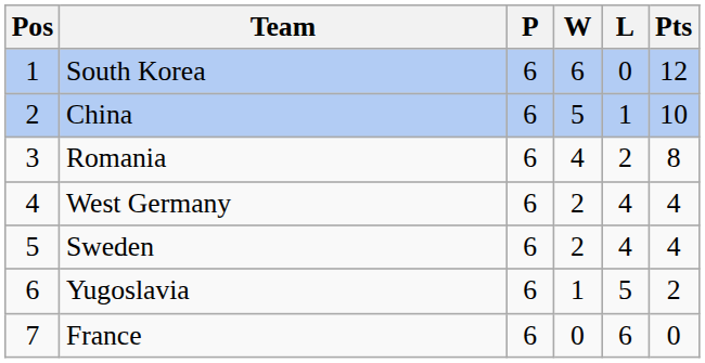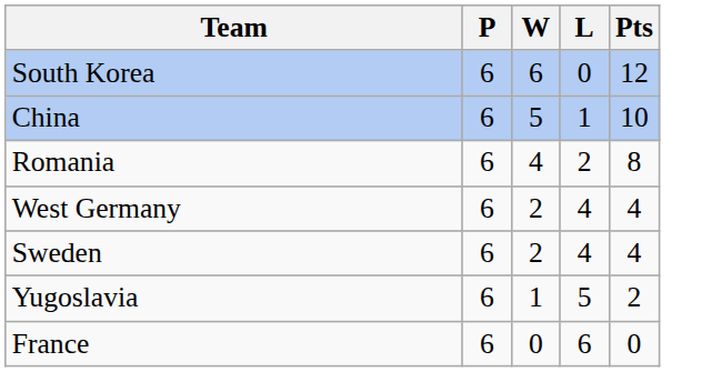- column: Pos | 1 | 2 | 3 | 4 | 5 | 6 | 7
